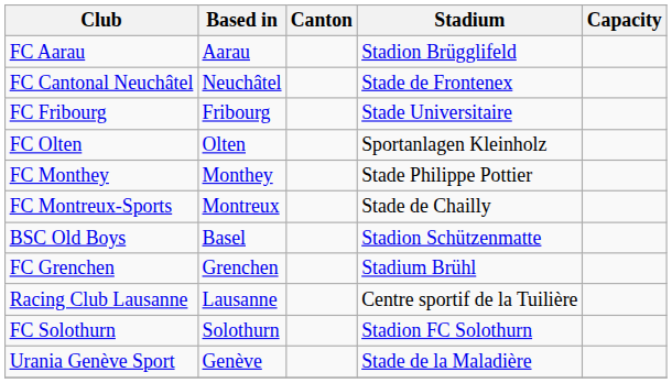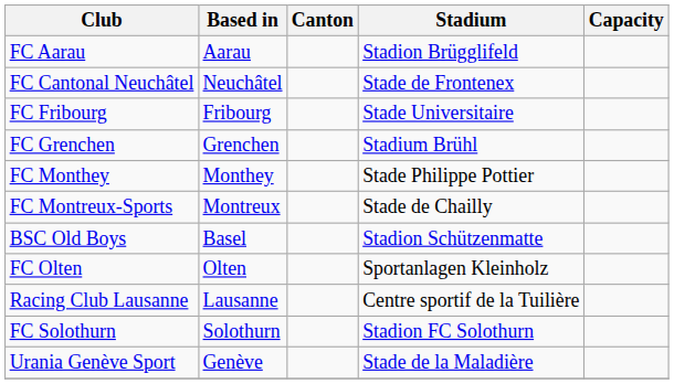rows swapped: FC Grenchen <-> FC Olten
